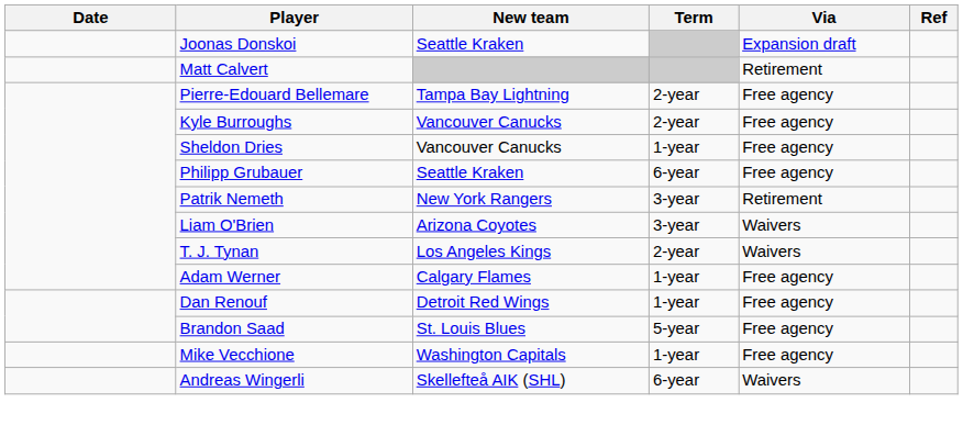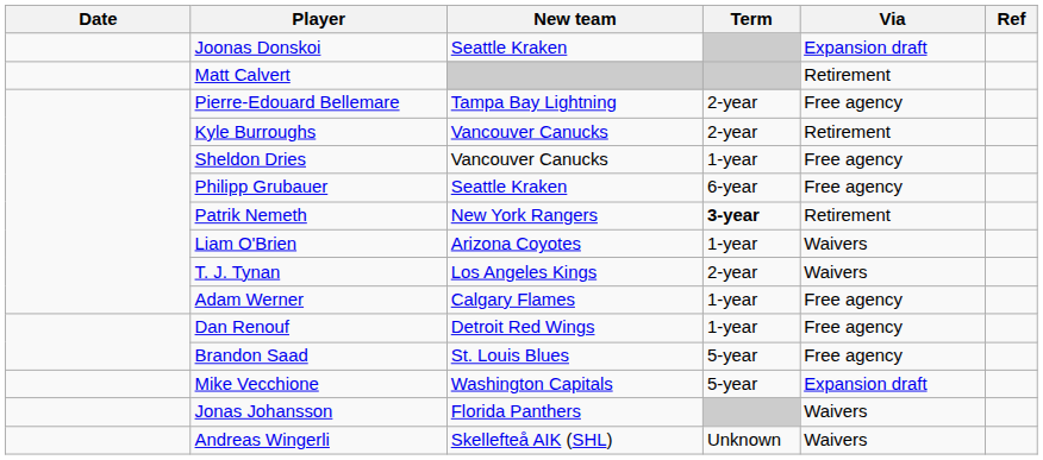Kyle Burroughs | Via: Free agency -> Retirement
Patrik Nemeth | Term: normal -> bold
Liam O'Brien | Term: 3-year -> 1-year
Mike Vecchione | Term: 1-year -> 5-year
Mike Vecchione | Via: Free agency -> Expansion draft
+ row: Jonas Johansson | Florida Panthers | Waivers
Andreas Wingerli | Term: 6-year -> Unknown
